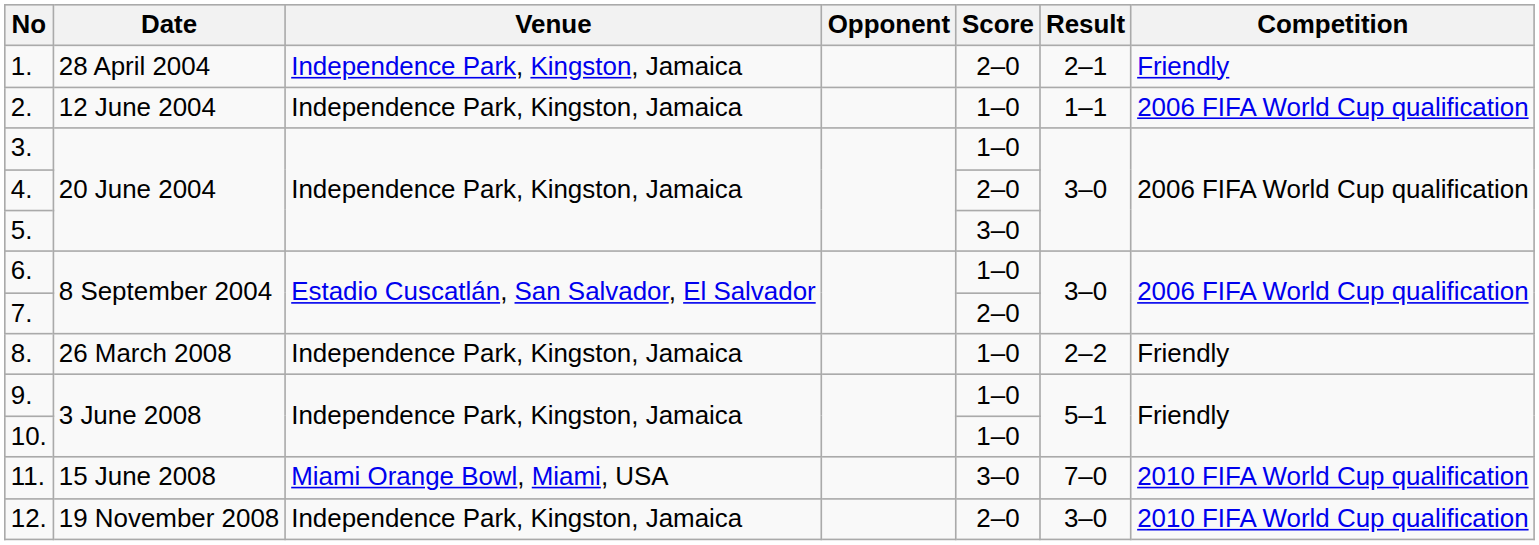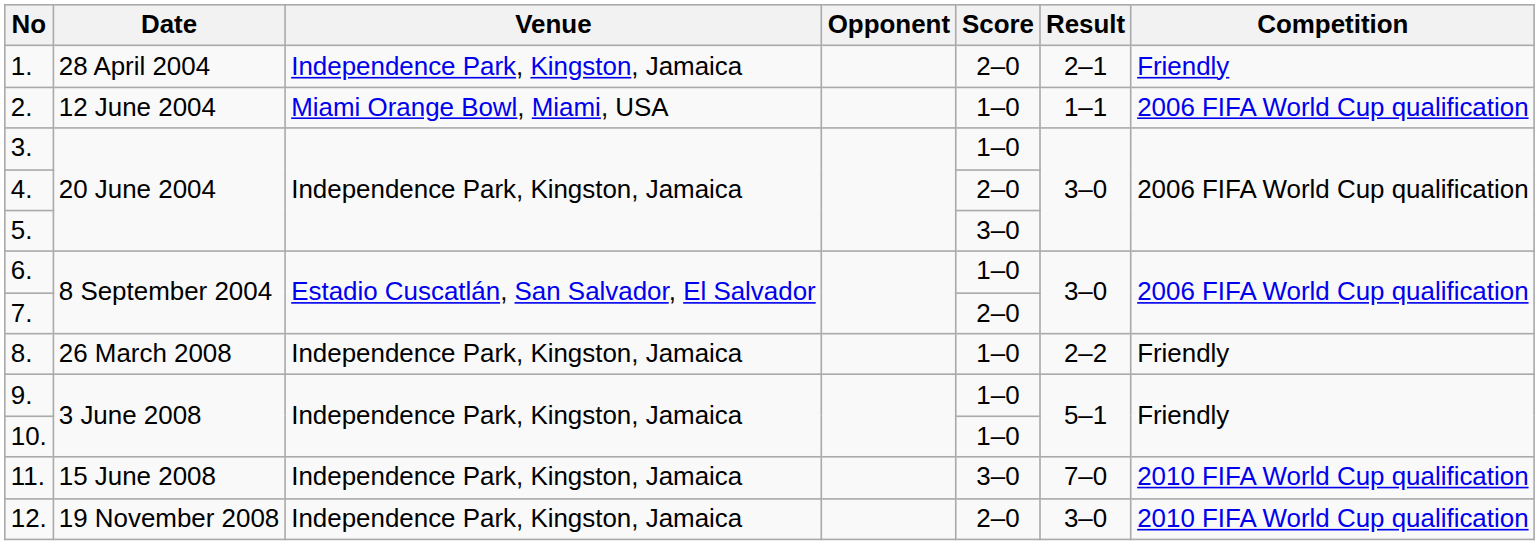2. | Venue: Independence Park, Kingston, Jamaica -> Miami Orange Bowl, Miami, USA
11. | Venue: Miami Orange Bowl, Miami, USA -> Independence Park, Kingston, Jamaica
